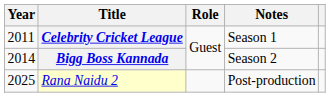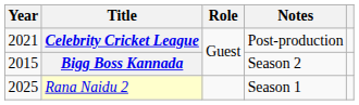Celebrity Cricket League | Year: 2011 -> 2021
Celebrity Cricket League | Notes: Season 1 -> Post-production
Bigg Boss Kannada | Year: 2014 -> 2015
Rana Naidu 2 | Notes: Post-production -> Season 1
